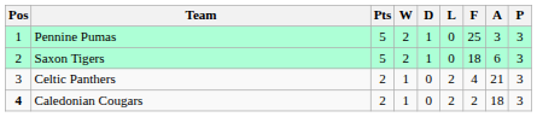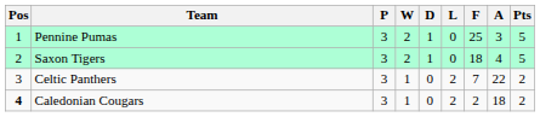columns swapped: P <-> Pts
Saxon Tigers | A: 6 -> 4
Celtic Panthers | F: 4 -> 7
Celtic Panthers | A: 21 -> 22
